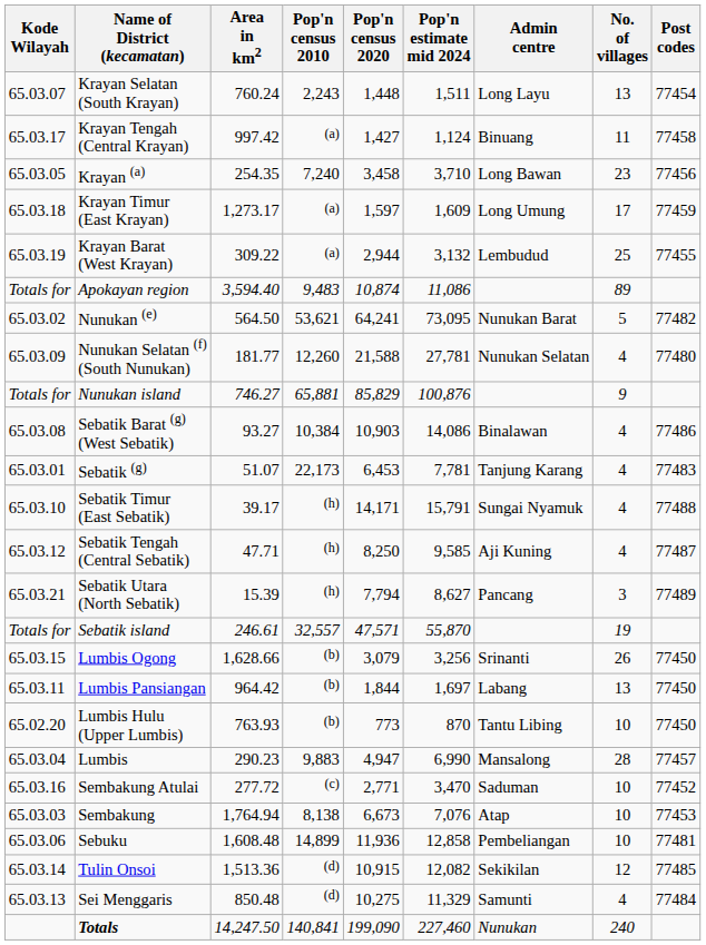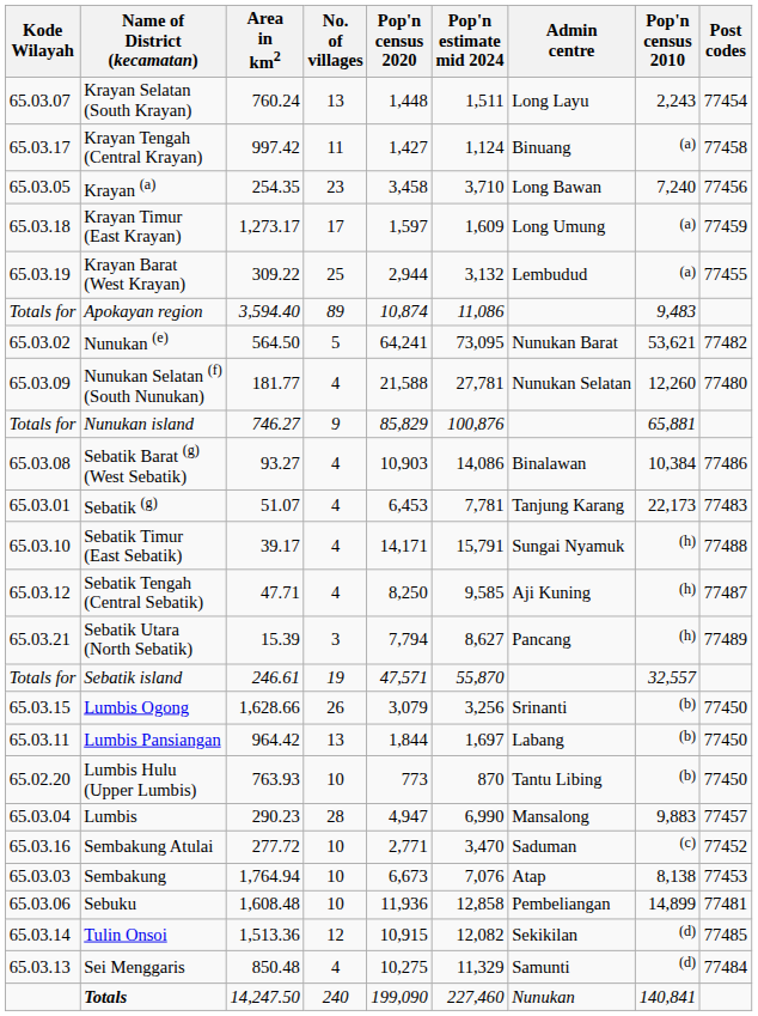columns swapped: Pop'n census 2010 <-> No. of villages
